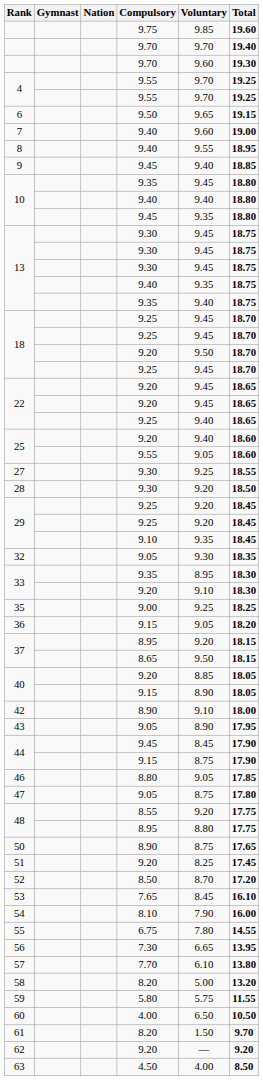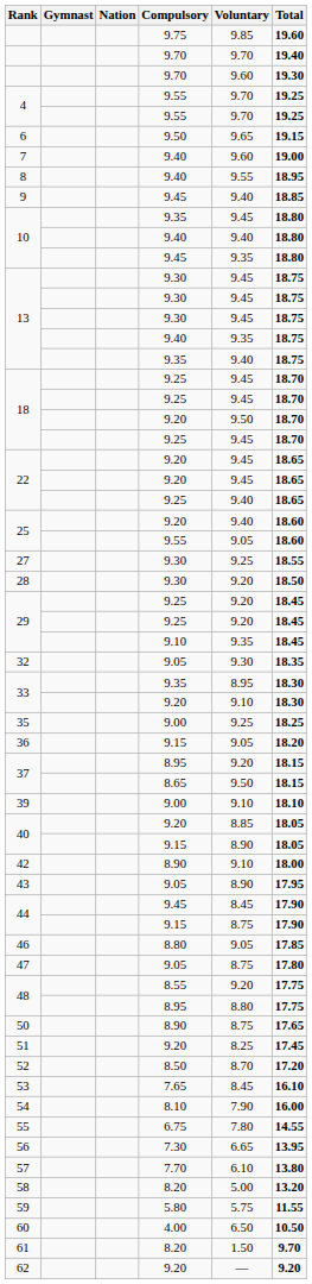+ row: 39 | 9.00 | 9.10 | 18.10
- row: 63 | 4.50 | 4.00 | 8.50
